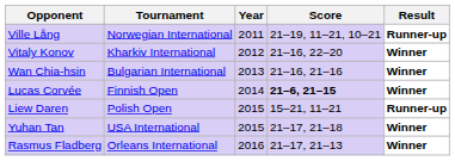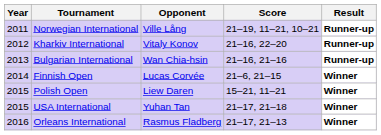columns swapped: Year <-> Opponent
Kharkiv International | Result: Winner -> Runner-up
Bulgarian International | Result: Winner -> Runner-up
Finnish Open | Score: bold -> normal
Polish Open | Result: Runner-up -> Winner
